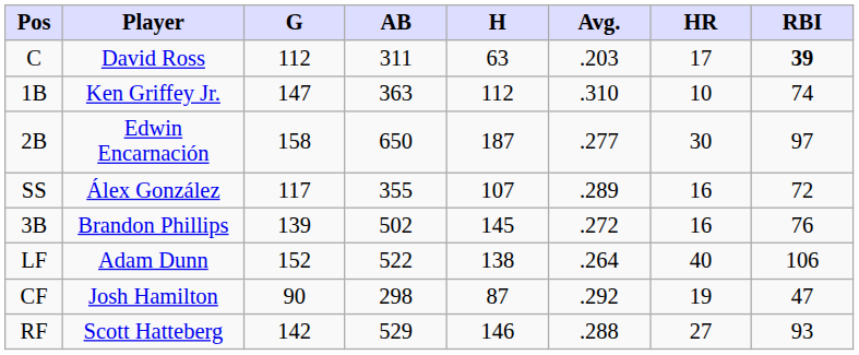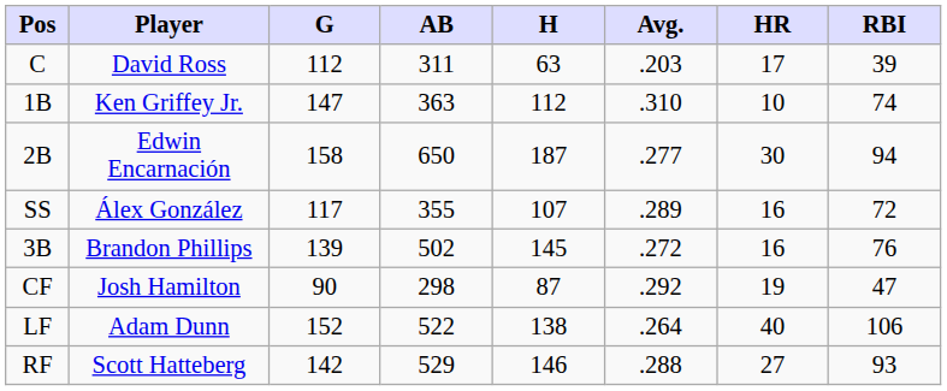C | RBI: bold -> normal
2B | RBI: 97 -> 94
rows swapped: LF <-> CF
